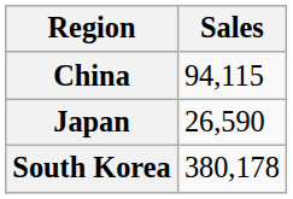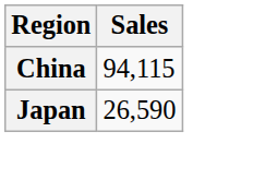- row: South Korea | 380,178
